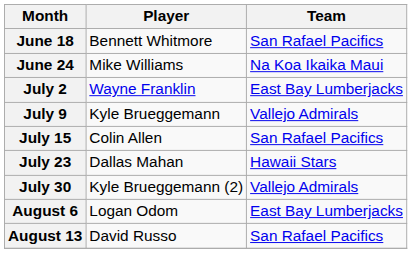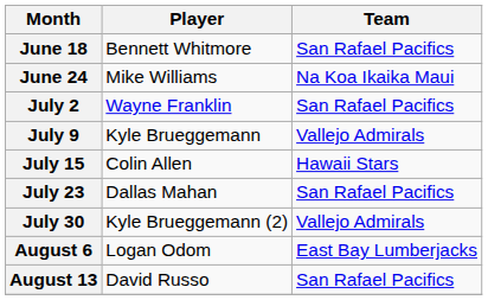July 2 | Team: East Bay Lumberjacks -> San Rafael Pacifics
July 15 | Team: San Rafael Pacifics -> Hawaii Stars
July 23 | Team: Hawaii Stars -> San Rafael Pacifics
